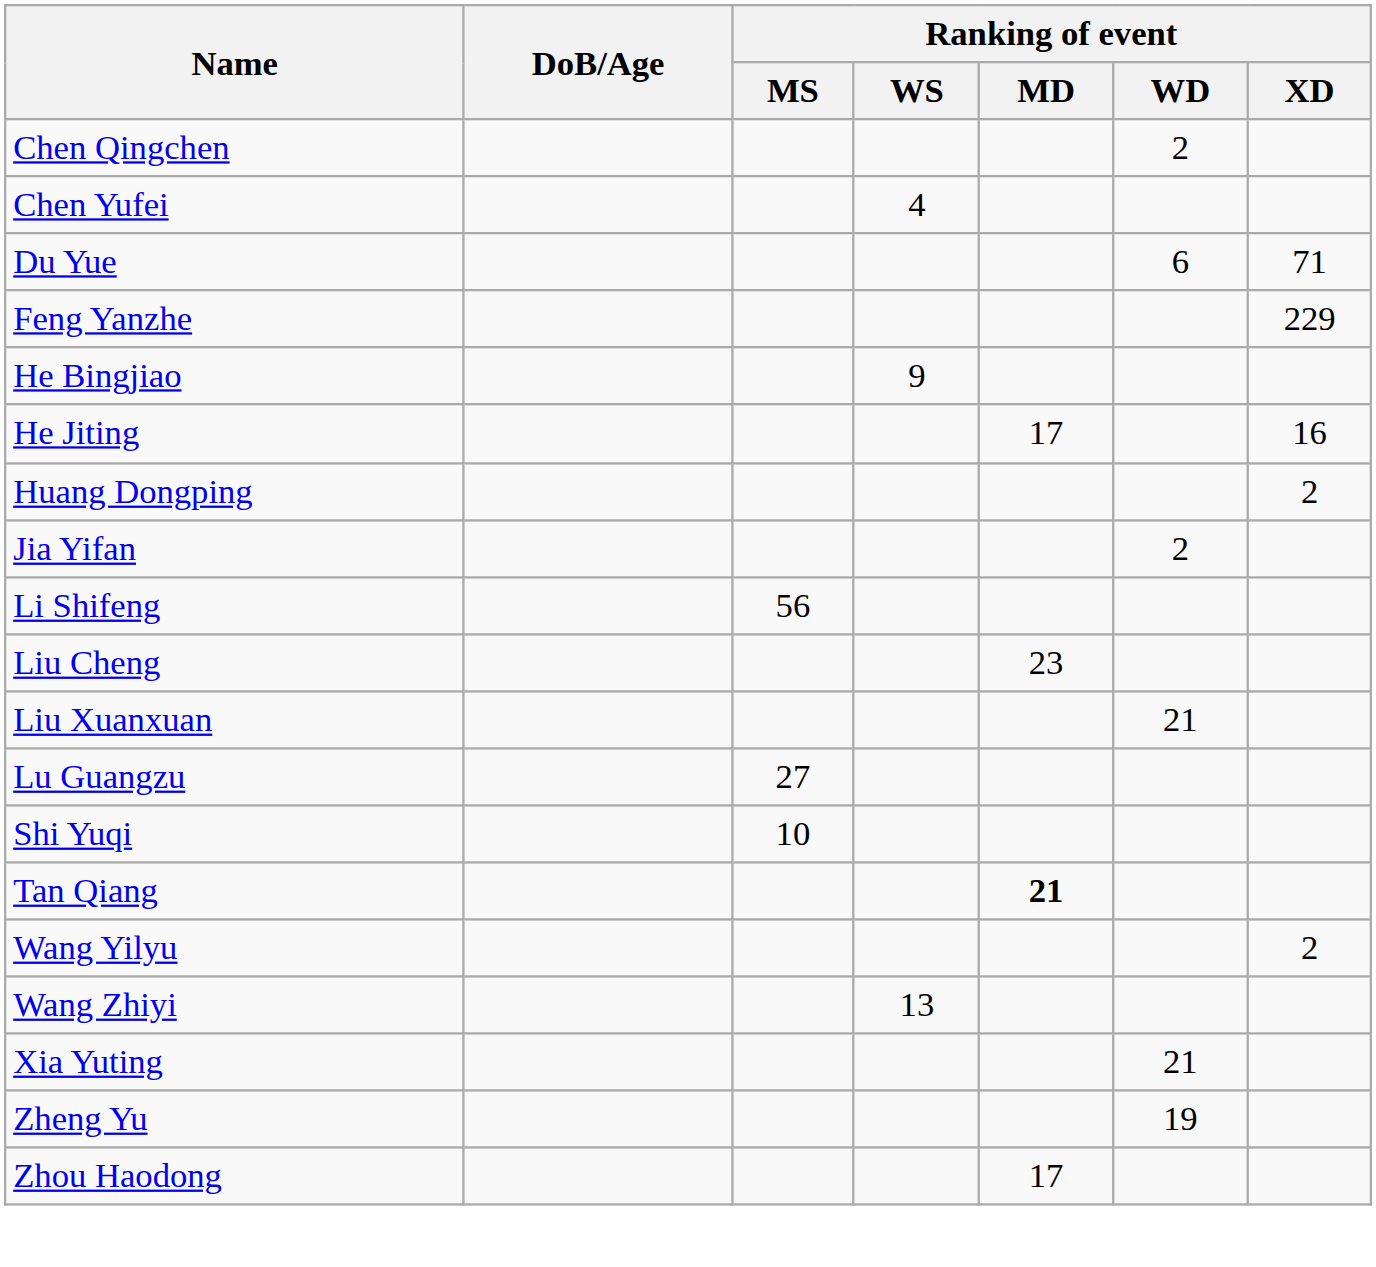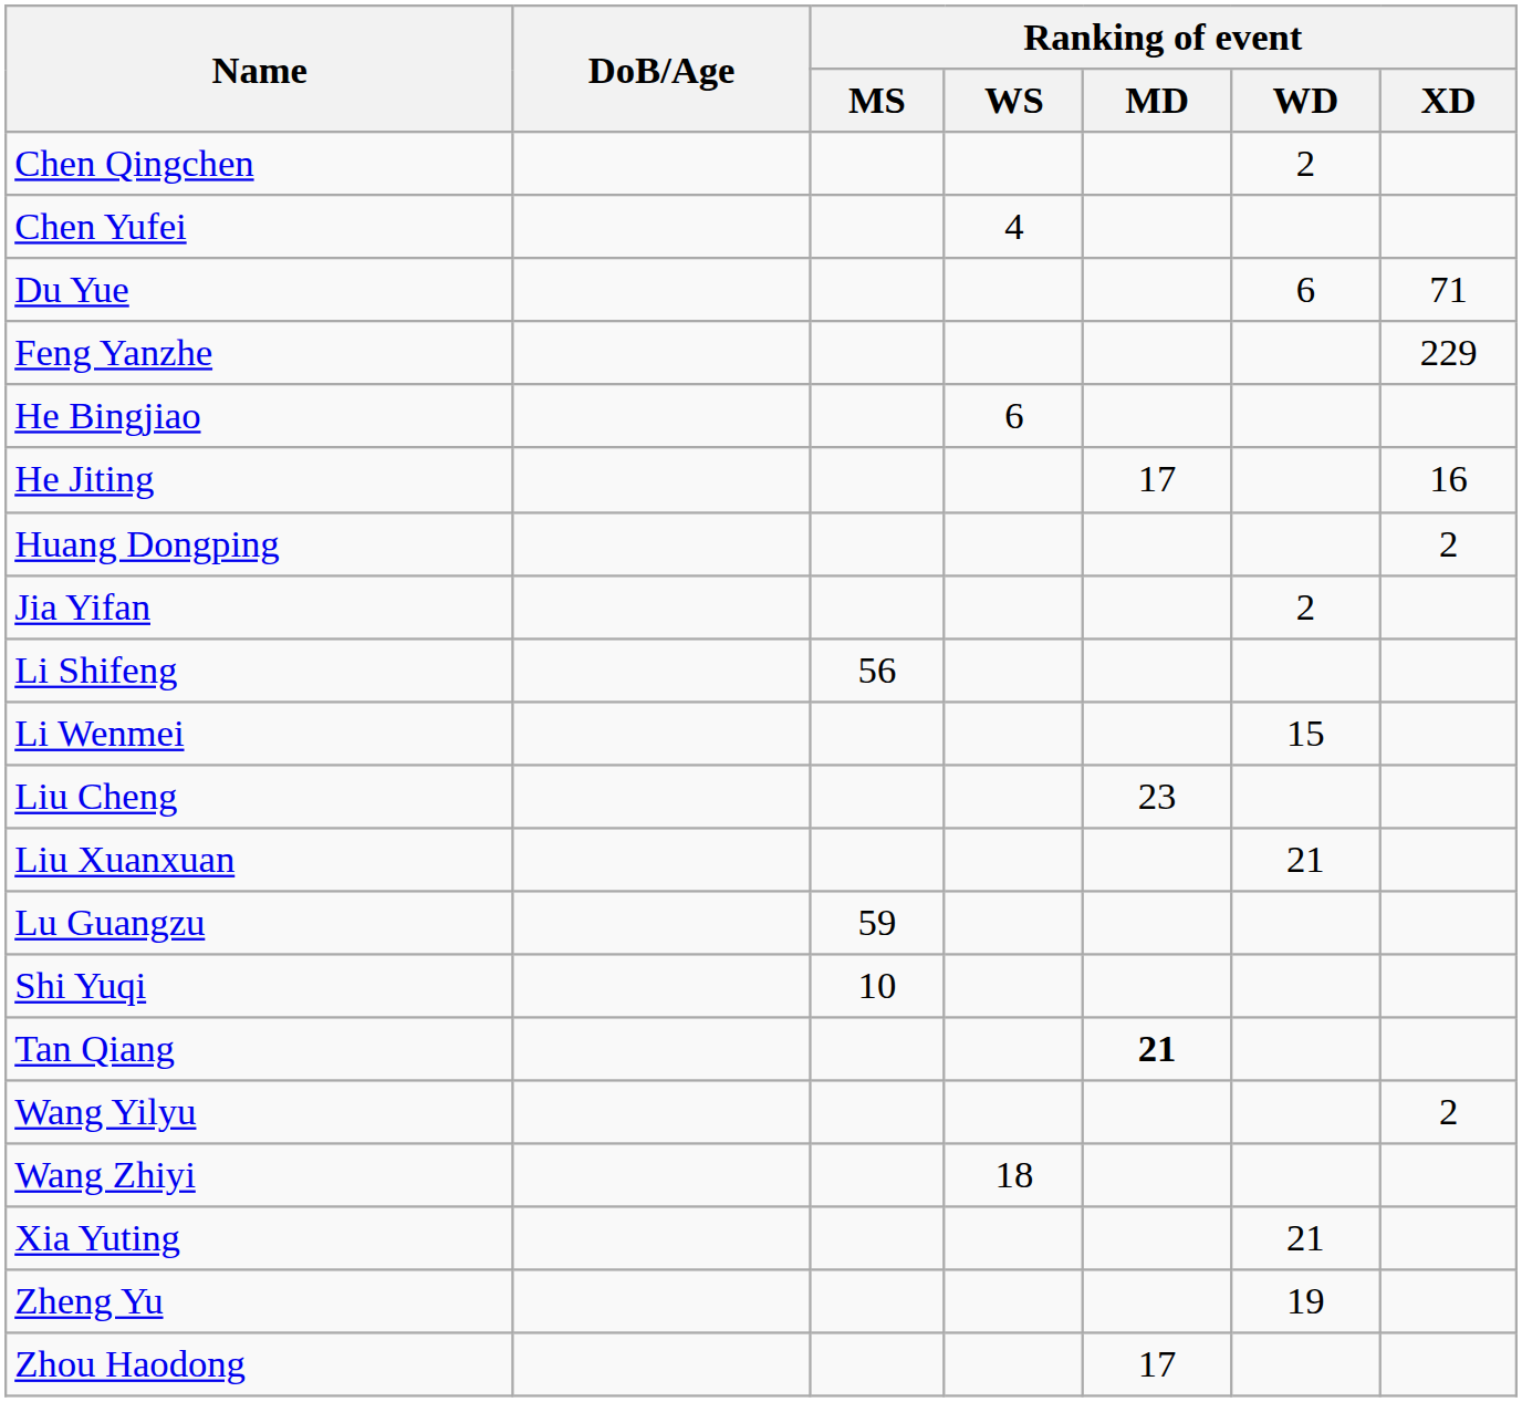He Bingjiao | Ranking of event / WS: 9 -> 6
+ row: Li Wenmei | 15
Lu Guangzu | Ranking of event / MS: 27 -> 59
Wang Zhiyi | Ranking of event / WS: 13 -> 18
